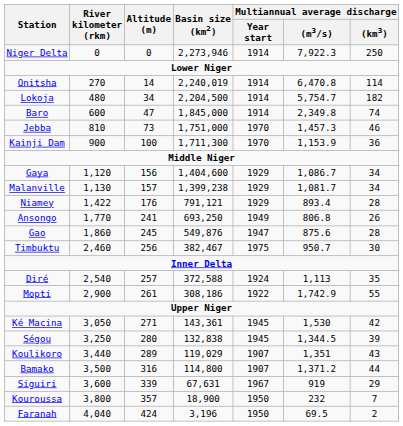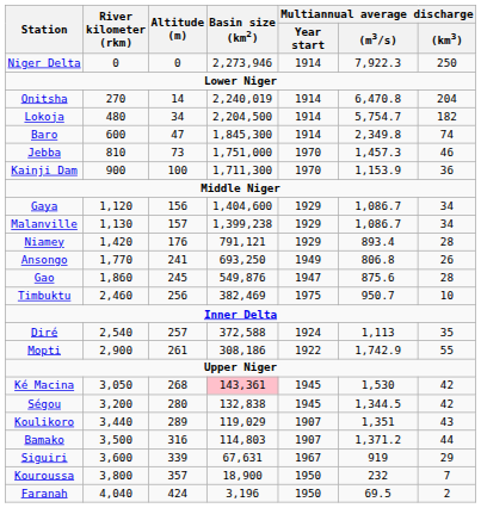Onitsha | Multiannual average discharge / (km3): 114 -> 204
Baro | Basin size (km2): 1,845,000 -> 1,845,300
Malanville | Multiannual average discharge / (m3/s): 1,081.7 -> 1,086.7
Niamey | River kilometer (rkm): 1,422 -> 1,420
Timbuktu | Basin size (km2): 382,467 -> 382,469
Timbuktu | Multiannual average discharge / (km3): 30 -> 10
Ké Macina | Altitude (m): 271 -> 268
Ké Macina | Basin size (km2): no background -> pink background
Ségou | River kilometer (rkm): 3,250 -> 3,200
Ségou | Multiannual average discharge / (km3): 39 -> 42
Bamako | Basin size (km2): 114,800 -> 114,803
